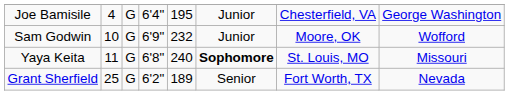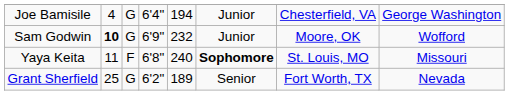Joe Bamisile | column 5: 195 -> 194
Sam Godwin | column 2: normal -> bold
Yaya Keita | column 3: G -> F
